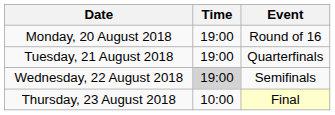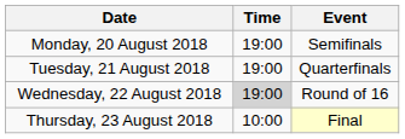Monday, 20 August 2018 | Event: Round of 16 -> Semifinals
Wednesday, 22 August 2018 | Event: Semifinals -> Round of 16
